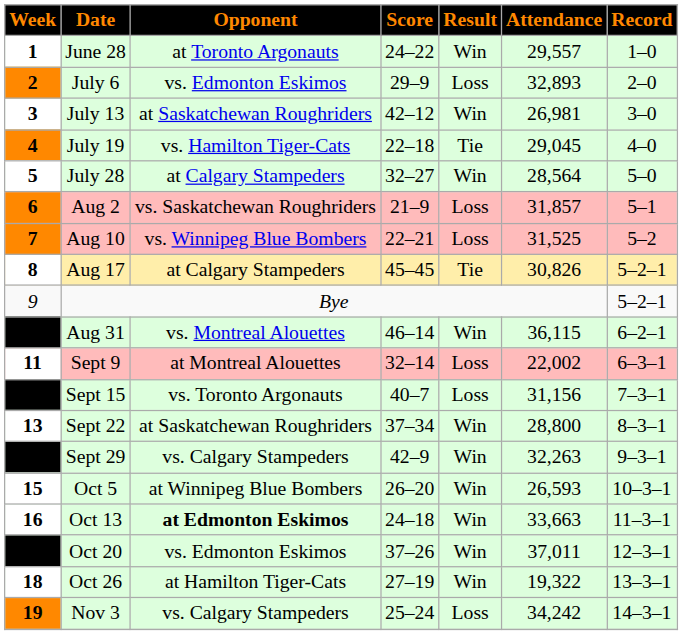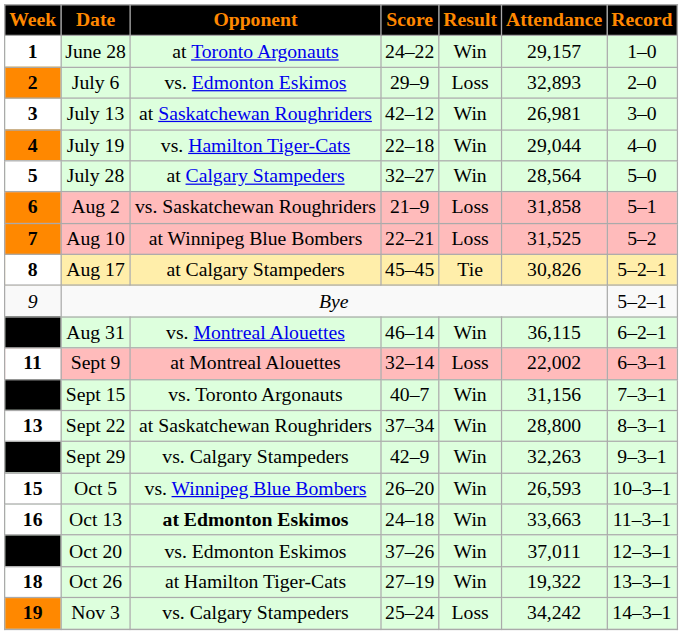June 28 | Attendance: 29,557 -> 29,157
July 19 | Result: Tie -> Win
July 19 | Attendance: 29,045 -> 29,044
Aug 2 | Attendance: 31,857 -> 31,858
Aug 10 | Opponent: vs. Winnipeg Blue Bombers -> at Winnipeg Blue Bombers
Sept 15 | Result: Loss -> Win
Oct 5 | Opponent: at Winnipeg Blue Bombers -> vs. Winnipeg Blue Bombers
